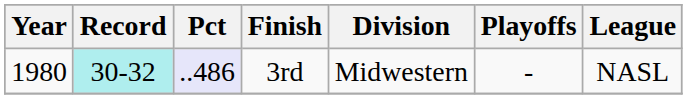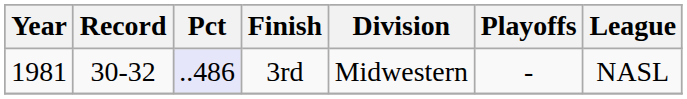3rd | Year: 1980 -> 1981
3rd | Record: paleturquoise background -> no background
